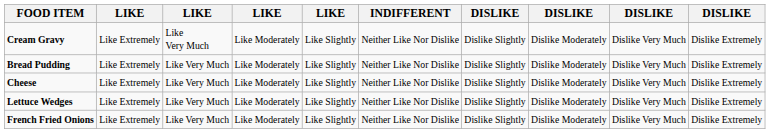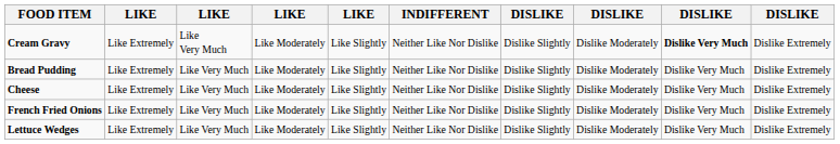Cream Gravy | column 9: normal -> bold
rows swapped: French Fried Onions <-> Lettuce Wedges
